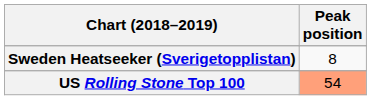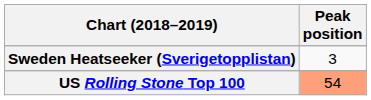Sweden Heatseeker (Sverigetopplistan) | Peak position: 8 -> 3
